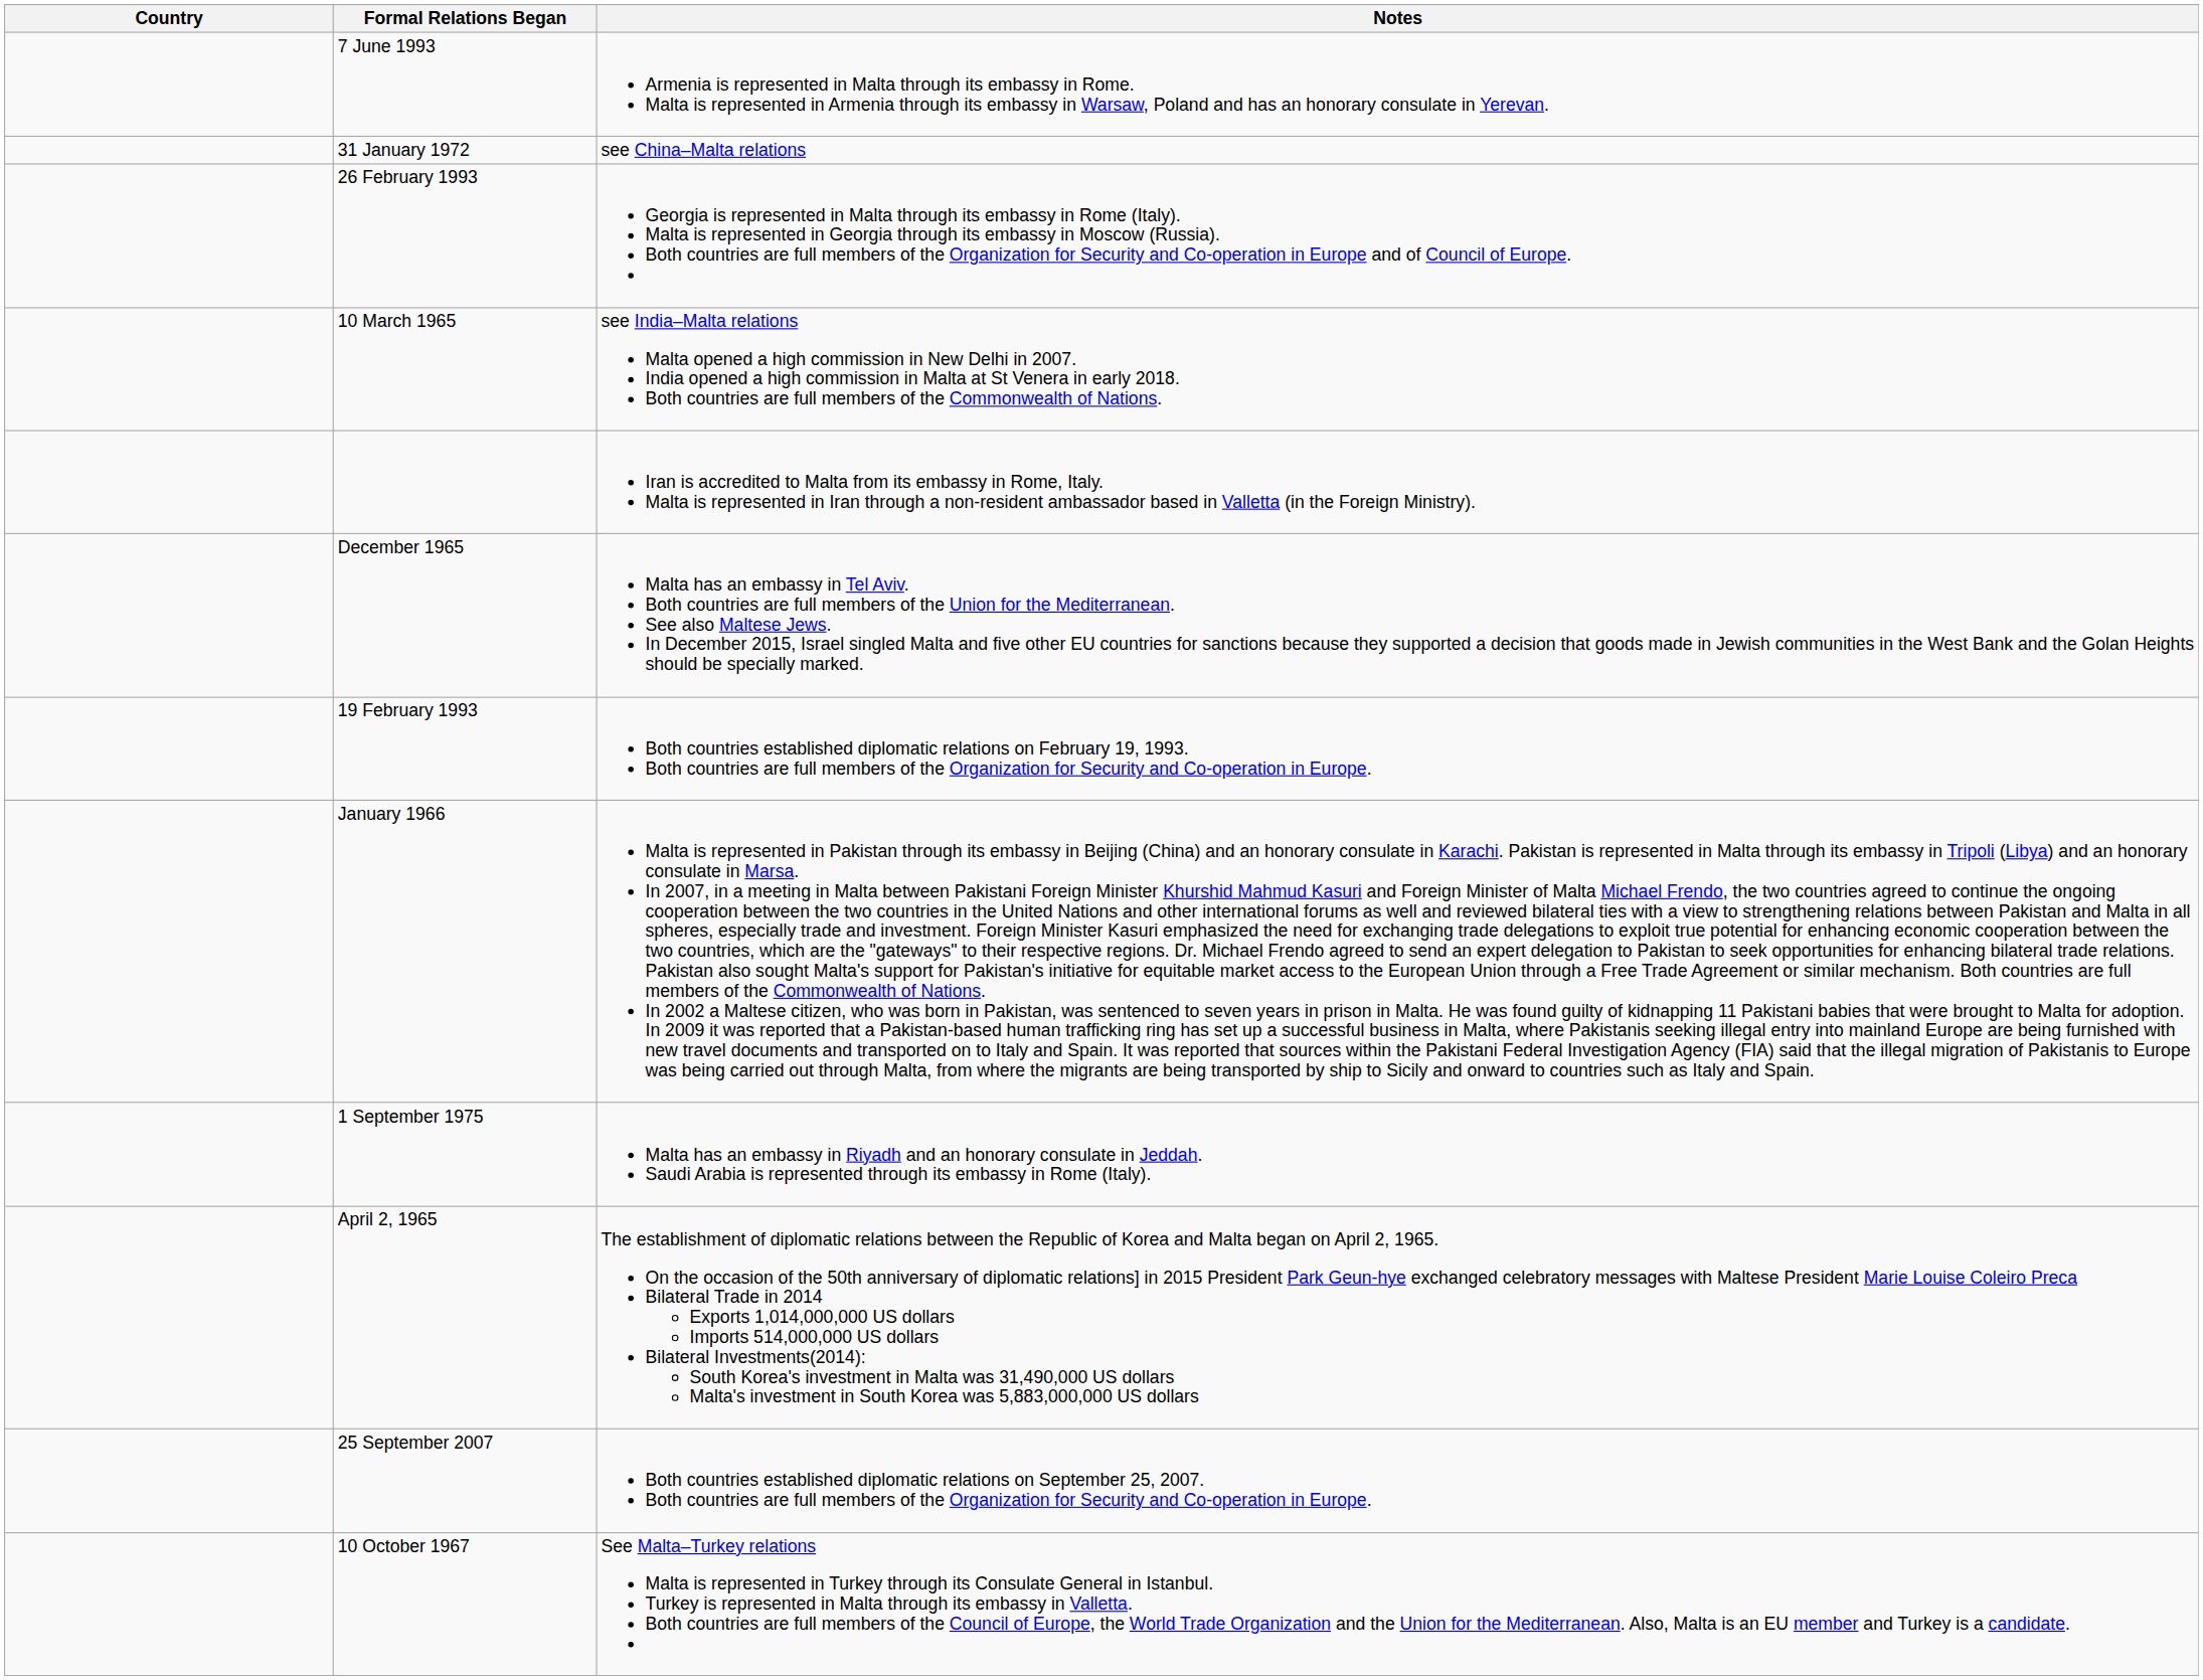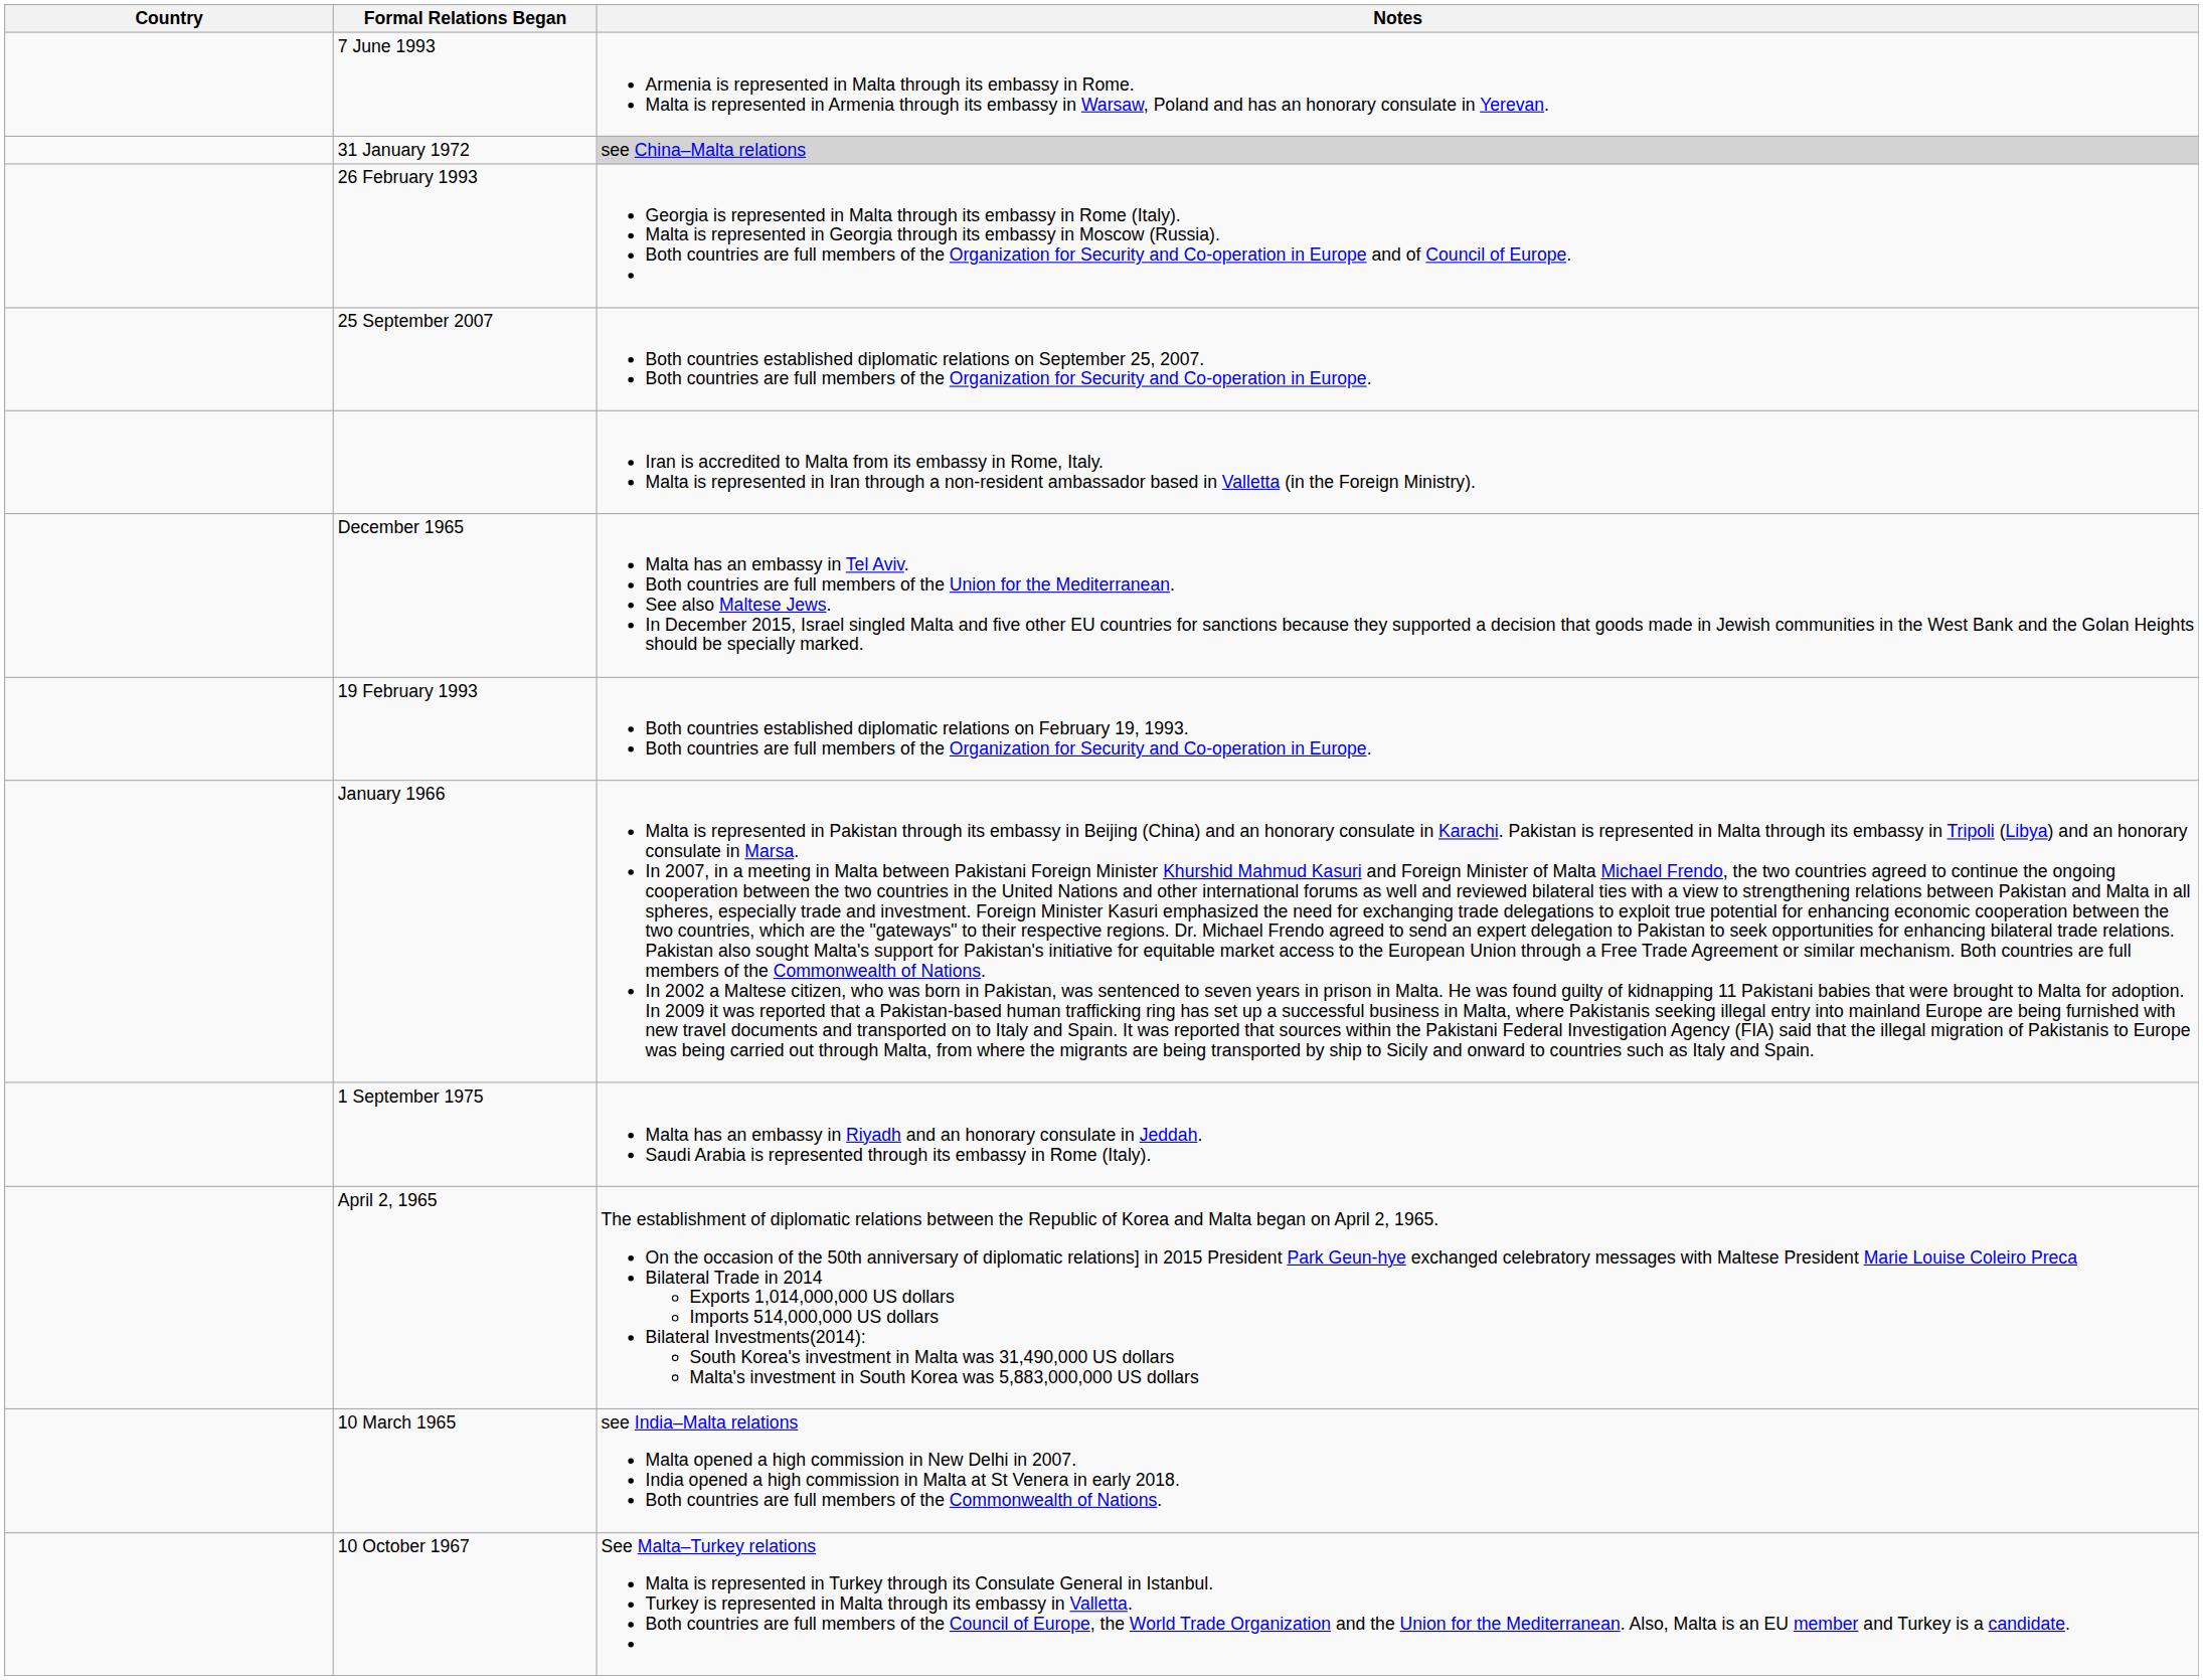31 January 1972 | Notes: no background -> lightgrey background
rows swapped: 10 March 1965 <-> 25 September 2007
